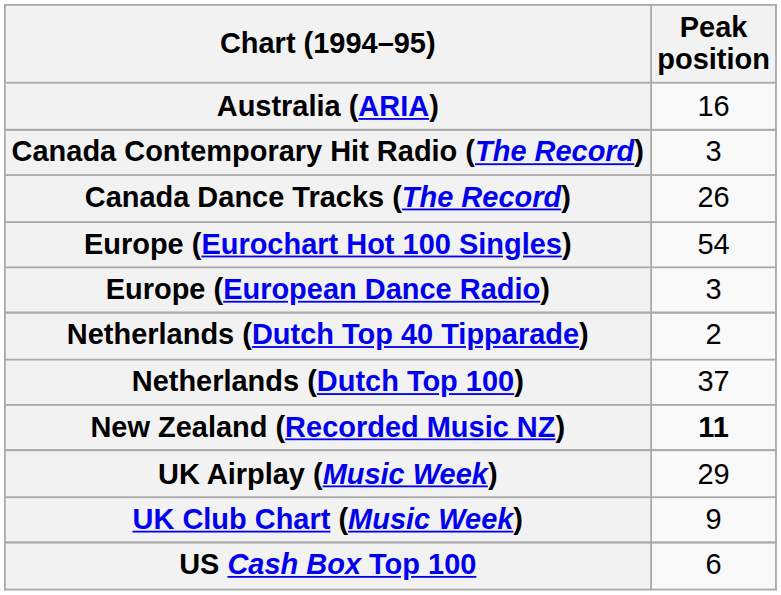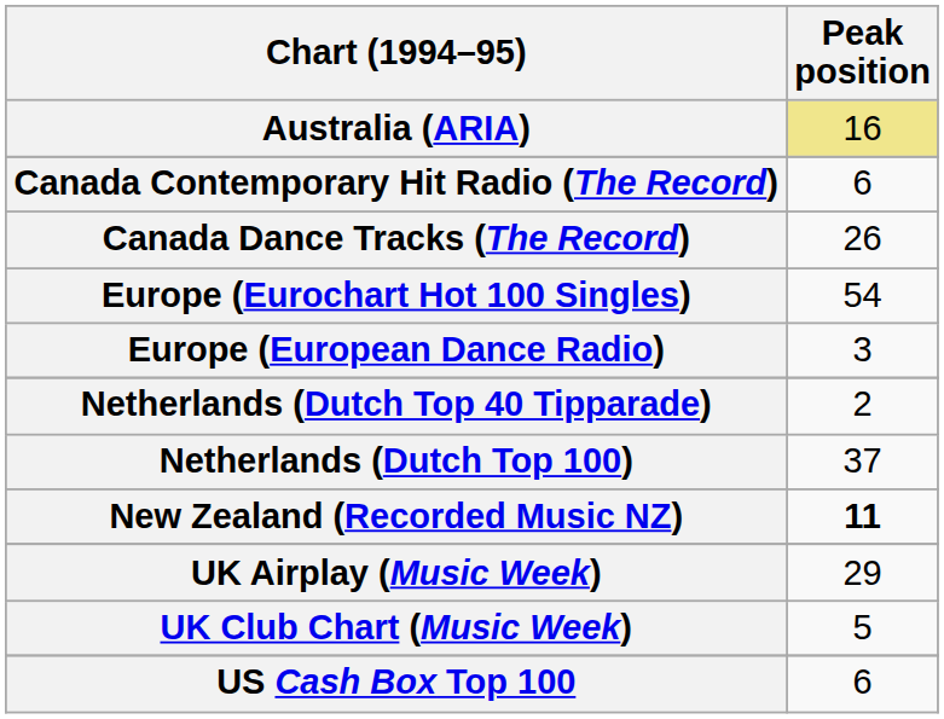Australia (ARIA) | Peak position: no background -> khaki background
Canada Contemporary Hit Radio (The Record) | Peak position: 3 -> 6
UK Club Chart (Music Week) | Peak position: 9 -> 5
